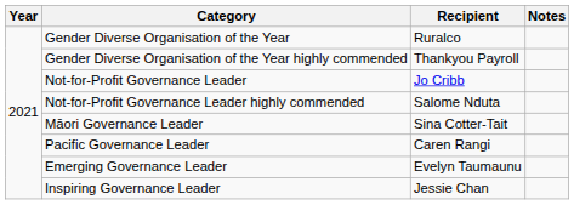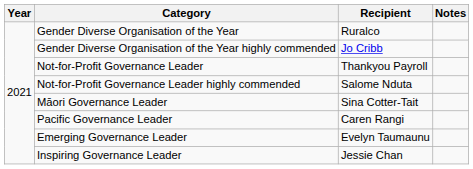Gender Diverse Organisation of the Year highly commended | Recipient: Thankyou Payroll -> Jo Cribb
Not-for-Profit Governance Leader | Recipient: Jo Cribb -> Thankyou Payroll
